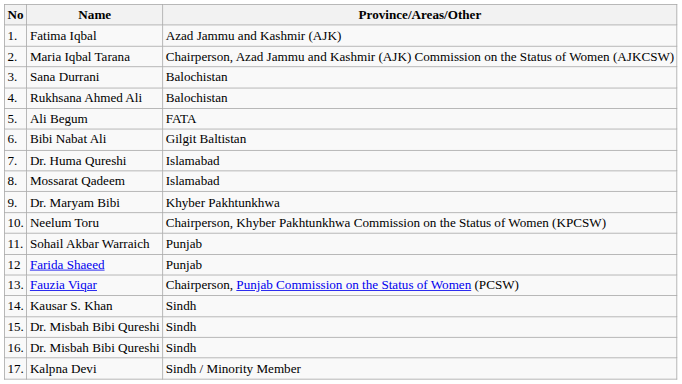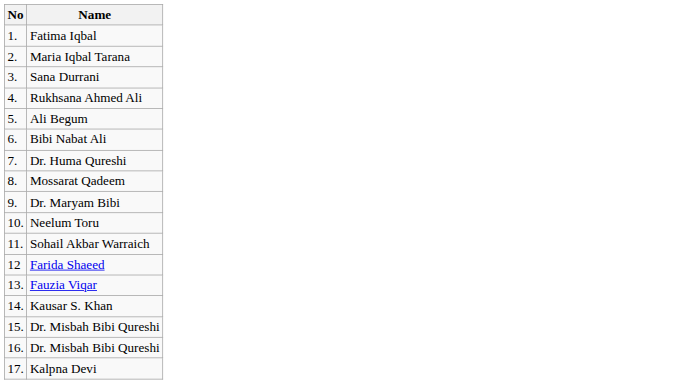- column: Province/Areas/Other | Azad Jammu and Kashmir (AJK) | Chairperson, Azad Jammu and Kashmir (AJK) Commission on the Status of Women (AJKCSW) | Balochistan | Balochistan | FATA | Gilgit Baltistan | Islamabad | Islamabad | Khyber Pakhtunkhwa | Chairperson, Khyber Pakhtunkhwa Commission on the Status of Women (KPCSW) | Punjab | Punjab | Chairperson, Punjab Commission on the Status of Women (PCSW) | Sindh | Sindh | Sindh | Sindh / Minority Member
